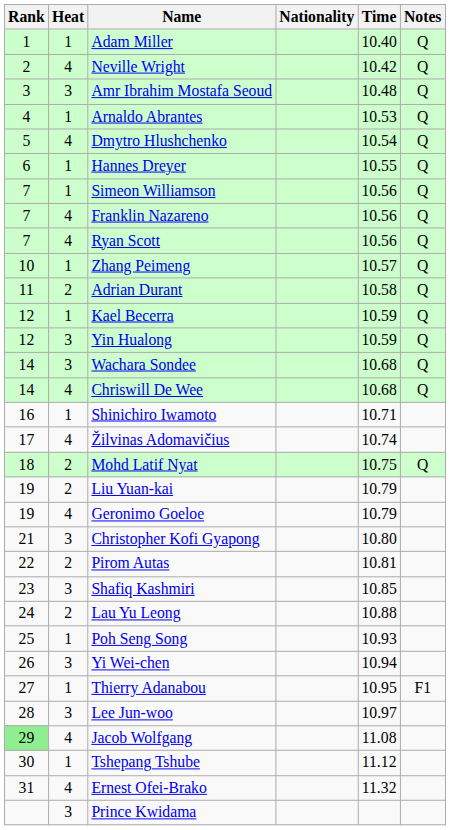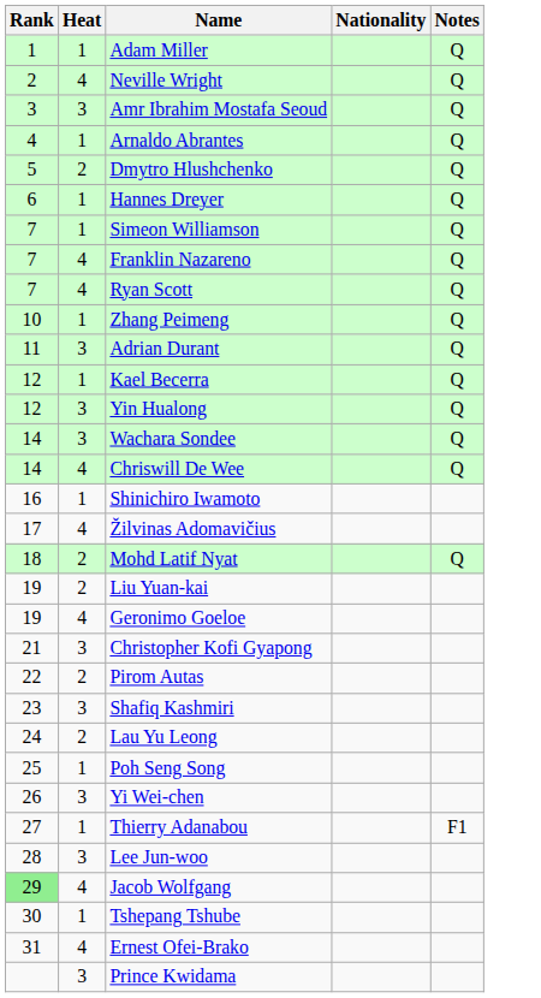- column: Time | 10.40 | 10.42 | 10.48 | 10.53 | 10.54 | 10.55 | 10.56 | 10.56 | 10.56 | 10.57 | 10.58 | 10.59 | 10.59 | 10.68 | 10.68 | 10.71 | 10.74 | 10.75 | 10.79 | 10.79 | 10.80 | 10.81 | 10.85 | 10.88 | 10.93 | 10.94 | 10.95 | 10.97 | 11.08 | 11.12 | 11.32
Dmytro Hlushchenko | Heat: 4 -> 2
Adrian Durant | Heat: 2 -> 3
